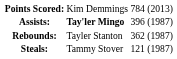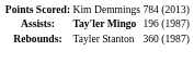Assists: | column 3: 396 -> 196
Rebounds: | column 3: 362 -> 360
- row: Steals: | Tammy Stover | 121 | (1987)
